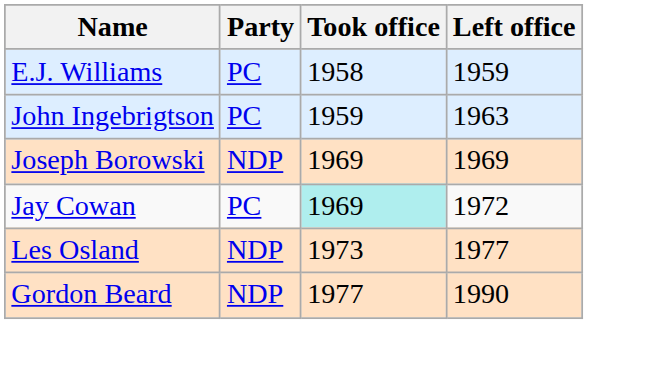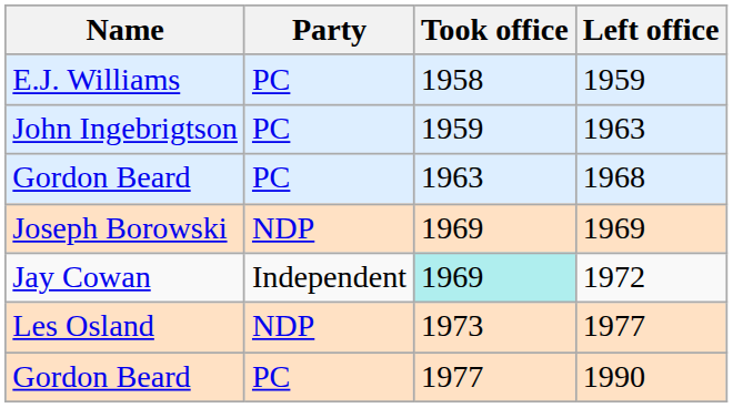+ row: Gordon Beard | PC | 1963 | 1968
1972 | Party: PC -> Independent
1990 | Party: NDP -> PC
